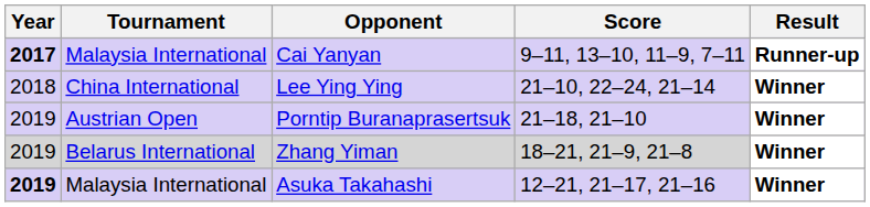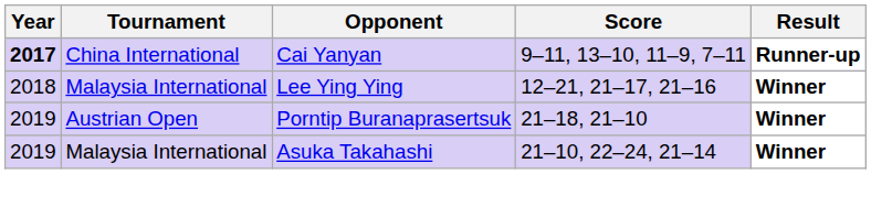Cai Yanyan | Tournament: Malaysia International -> China International
Lee Ying Ying | Tournament: China International -> Malaysia International
Lee Ying Ying | Score: 21–10, 22–24, 21–14 -> 12–21, 21–17, 21–16
- row: 2019 | Belarus International | Zhang Yiman | 18–21, 21–9, 21–8 | Winner
Asuka Takahashi | Year: bold -> normal
Asuka Takahashi | Score: 12–21, 21–17, 21–16 -> 21–10, 22–24, 21–14
